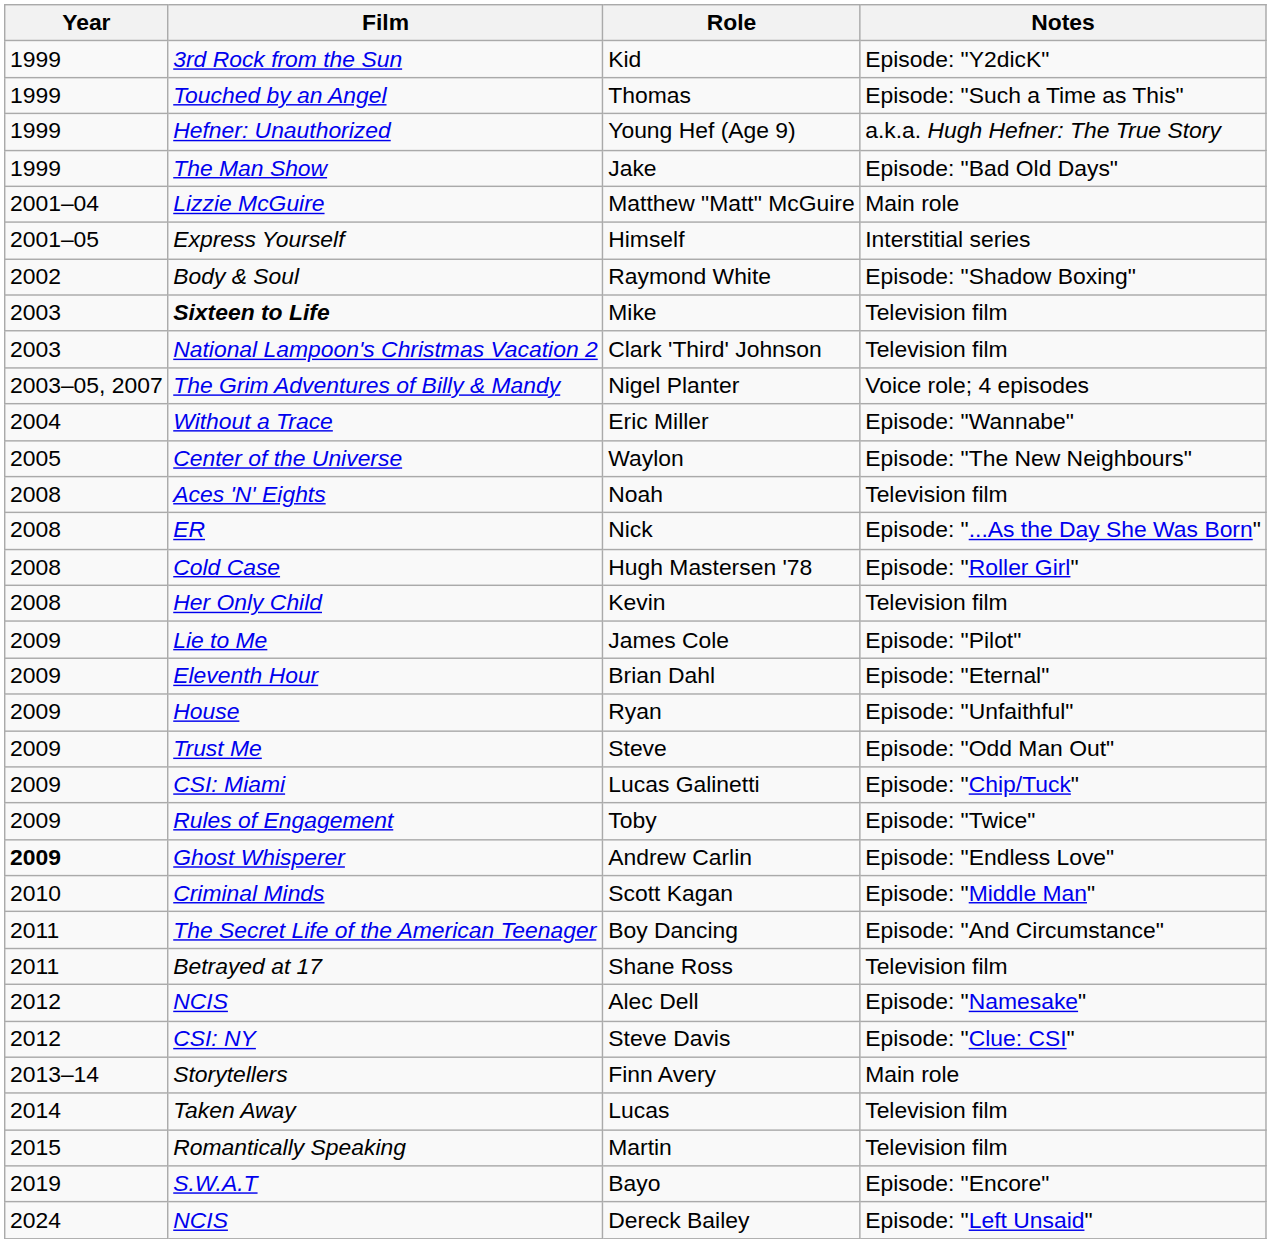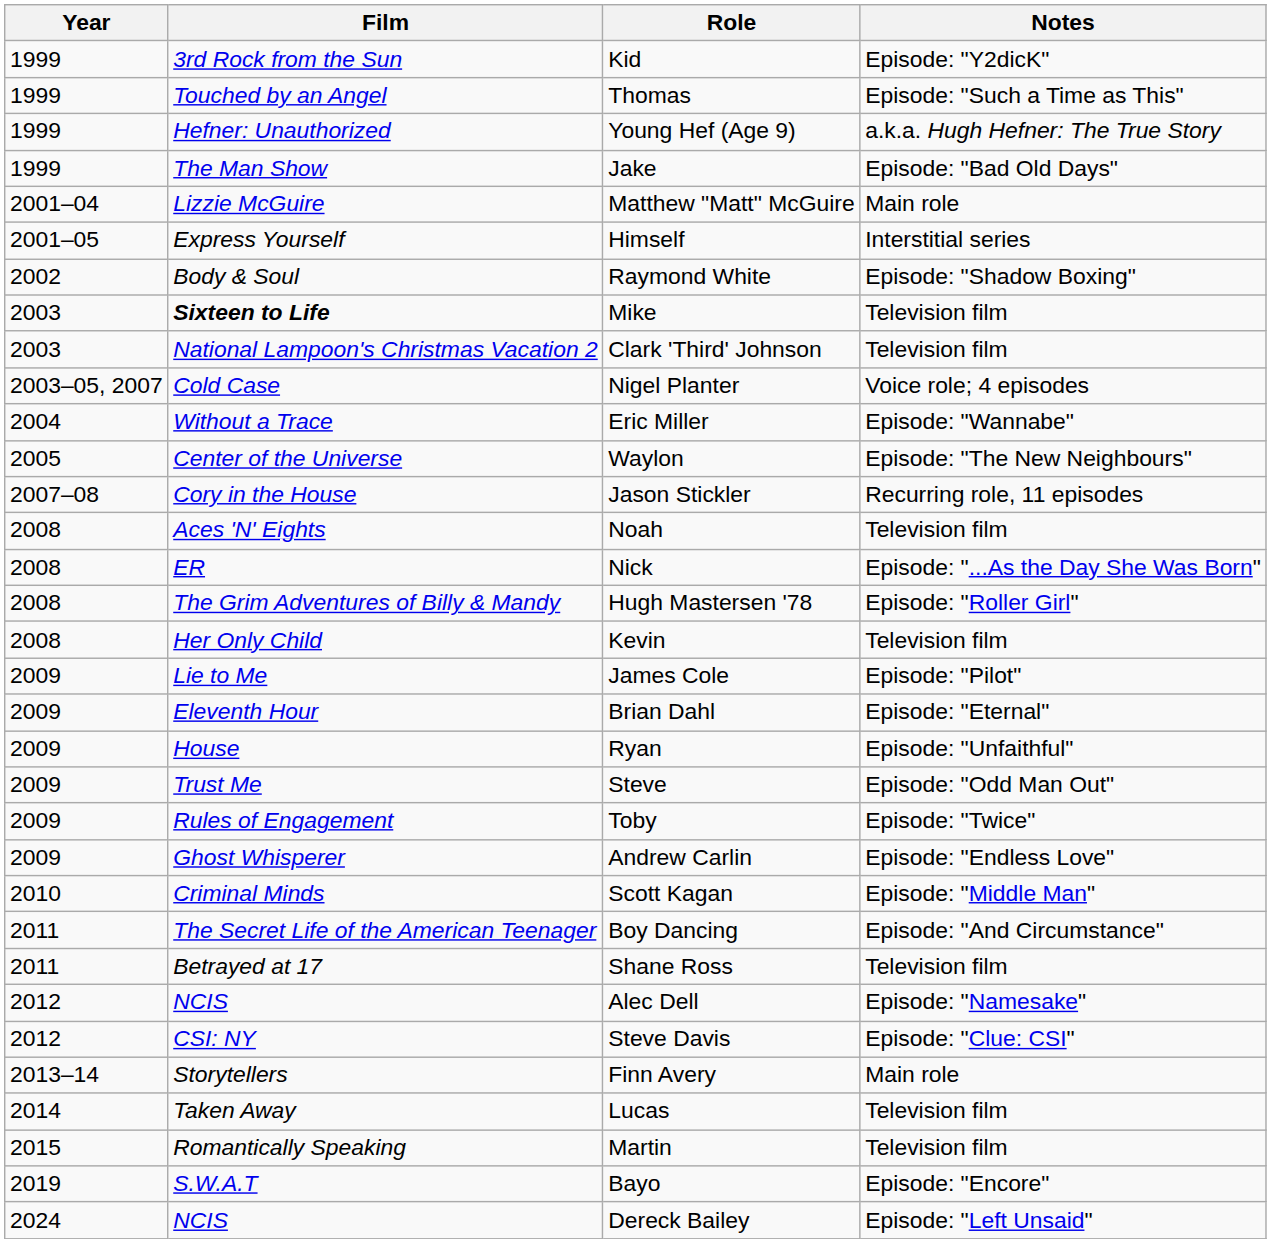Nigel Planter | Film: The Grim Adventures of Billy & Mandy -> Cold Case
+ row: 2007–08 | Cory in the House | Jason Stickler | Recurring role, 11 episodes
Hugh Mastersen '78 | Film: Cold Case -> The Grim Adventures of Billy & Mandy
- row: 2009 | CSI: Miami | Lucas Galinetti | Episode: "Chip/Tuck"
Andrew Carlin | Year: bold -> normal
